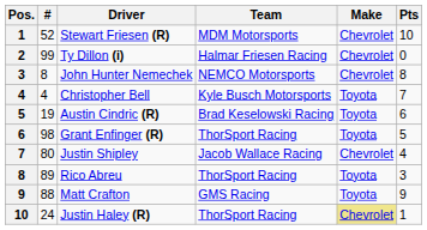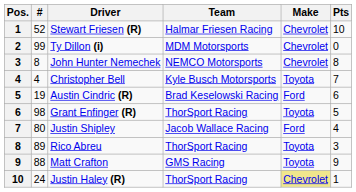Stewart Friesen (R) | Team: MDM Motorsports -> Halmar Friesen Racing
Ty Dillon (i) | Team: Halmar Friesen Racing -> MDM Motorsports
Austin Cindric (R) | Make: Toyota -> Ford
Justin Shipley | Make: Chevrolet -> Ford
